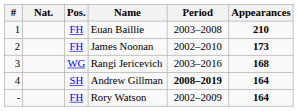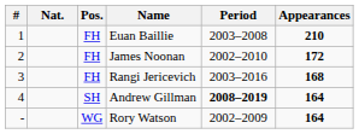James Noonan | Appearances: 173 -> 172
Rangi Jericevich | Pos.: WG -> FH
Rory Watson | Pos.: FH -> WG
